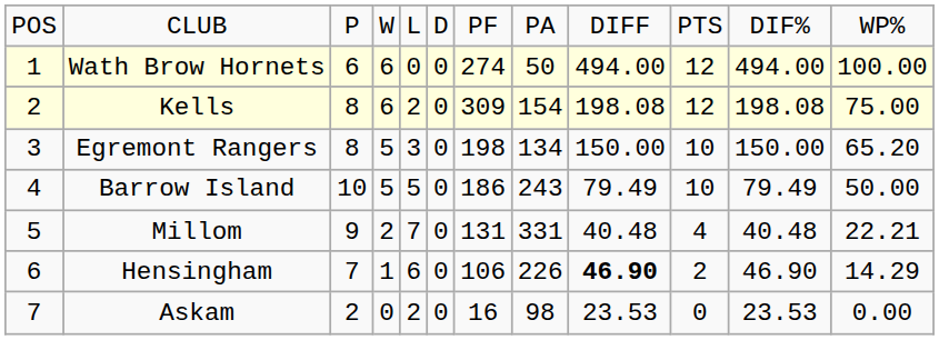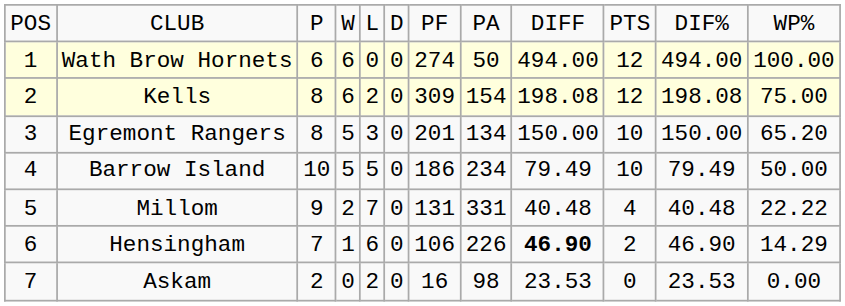Egremont Rangers | column 7: 198 -> 201
Barrow Island | column 8: 243 -> 234
Millom | column 12: 22.21 -> 22.22
